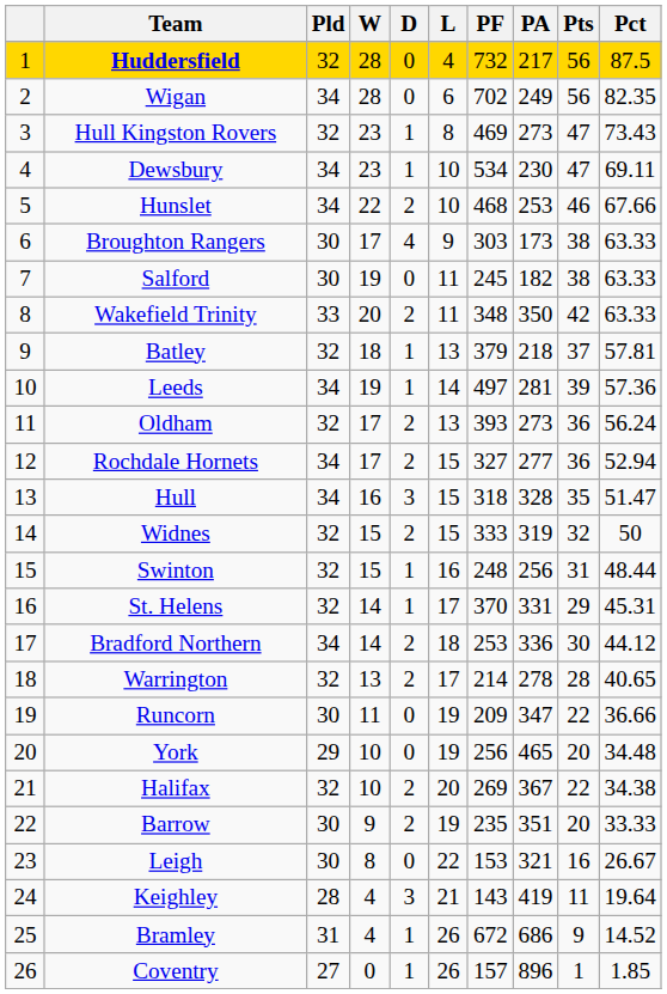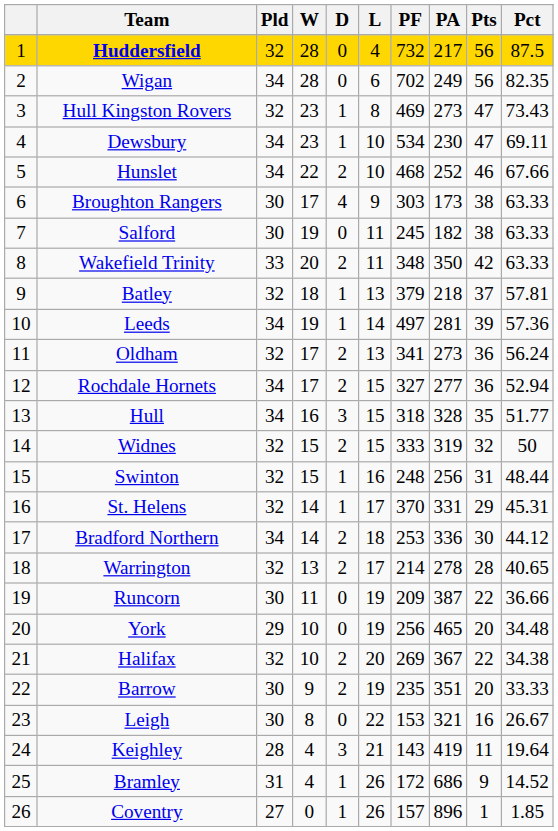Hunslet | PA: 253 -> 252
Oldham | PF: 393 -> 341
Hull | Pct: 51.47 -> 51.77
Runcorn | PA: 347 -> 387
Bramley | PF: 672 -> 172
